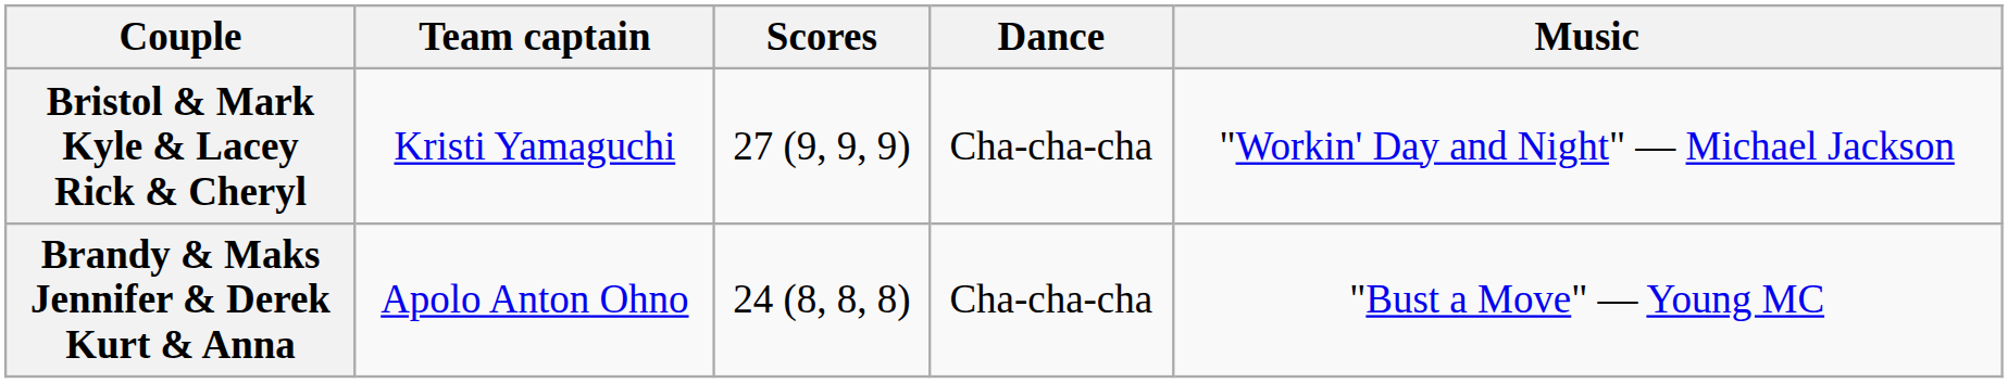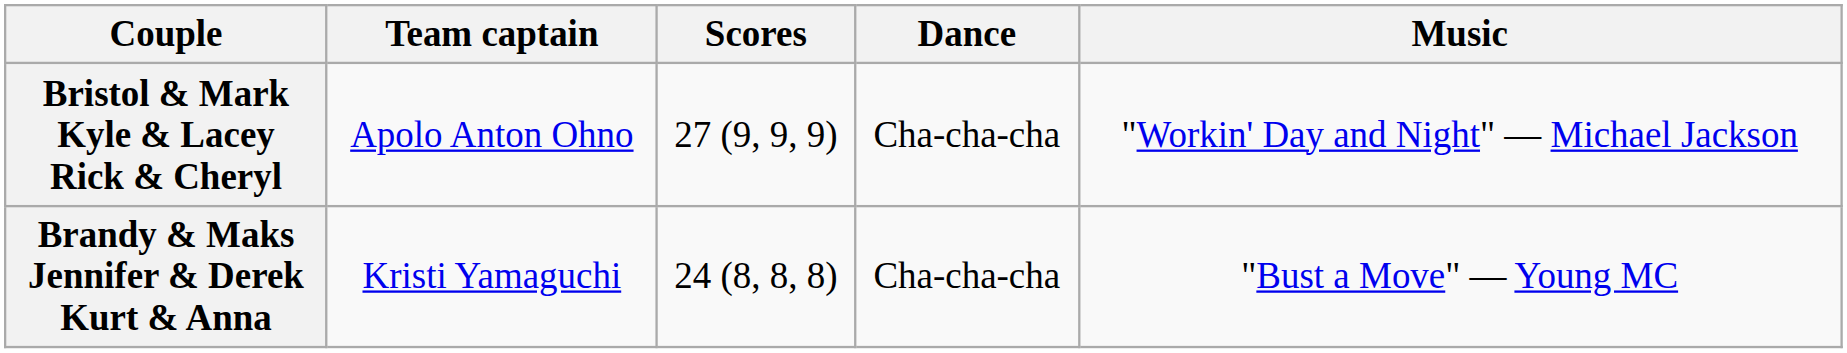Bristol & Mark Kyle & Lacey Rick & Cheryl | Team captain: Kristi Yamaguchi -> Apolo Anton Ohno
Brandy & Maks Jennifer & Derek Kurt & Anna | Team captain: Apolo Anton Ohno -> Kristi Yamaguchi
